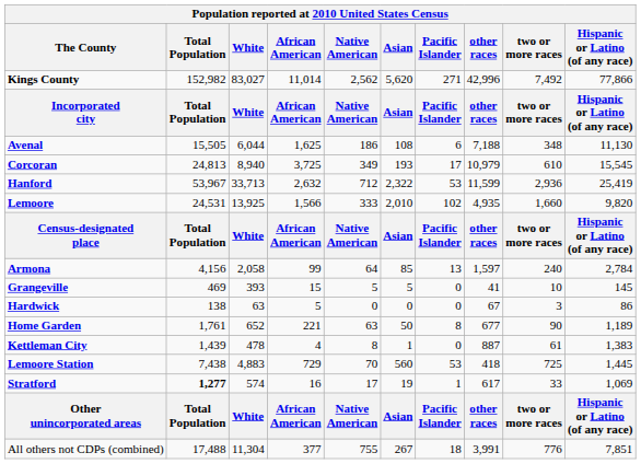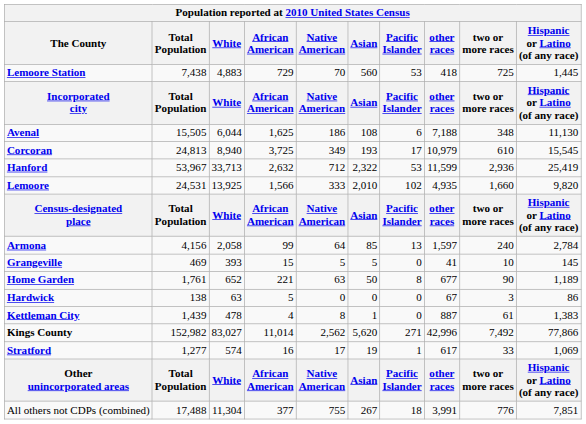rows swapped: Kings County <-> Lemoore Station
rows swapped: Hardwick <-> Home Garden
Stratford | Total Population: bold -> normal
